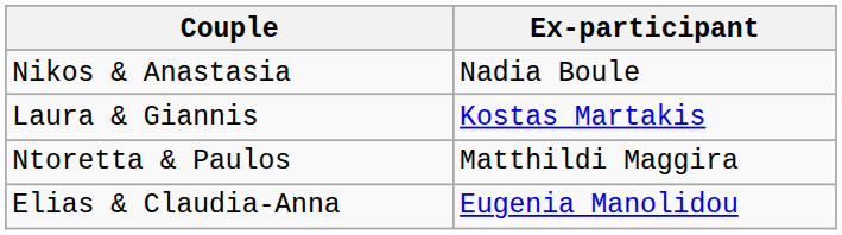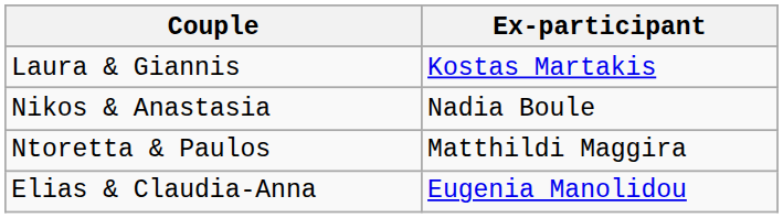rows swapped: Nikos & Anastasia <-> Laura & Giannis
